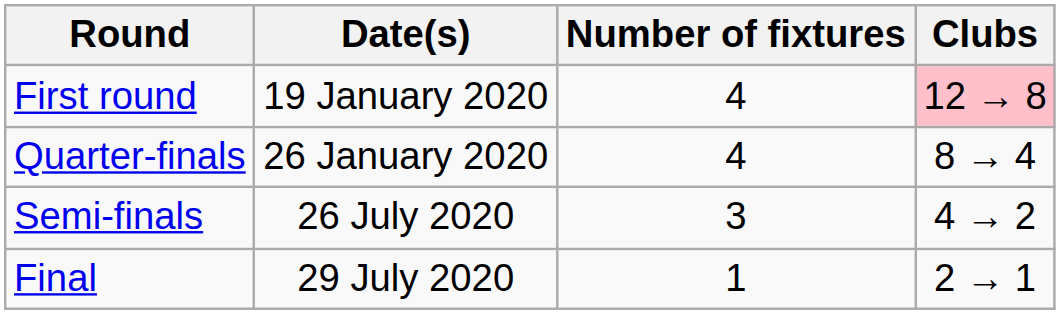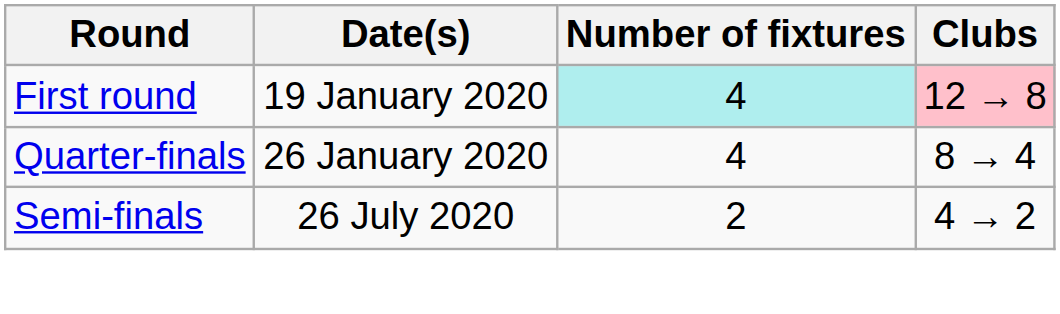First round | Number of fixtures: no background -> paleturquoise background
Semi-finals | Number of fixtures: 3 -> 2
- row: Final | 29 July 2020 | 1 | 2 → 1
